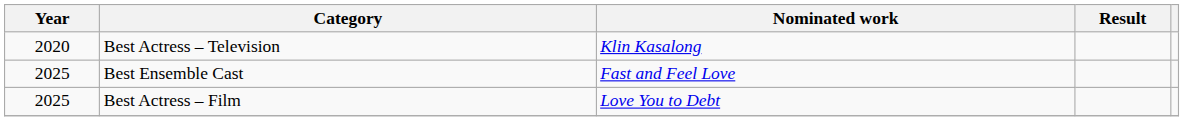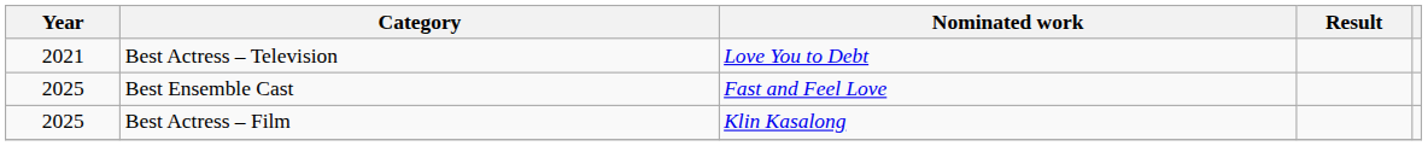Best Actress – Television | Year: 2020 -> 2021
Best Actress – Television | Nominated work: Klin Kasalong -> Love You to Debt
Best Actress – Film | Nominated work: Love You to Debt -> Klin Kasalong
